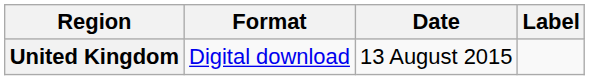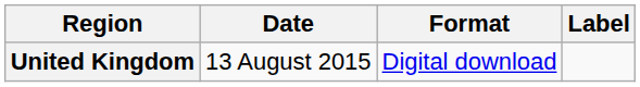columns swapped: Date <-> Format
